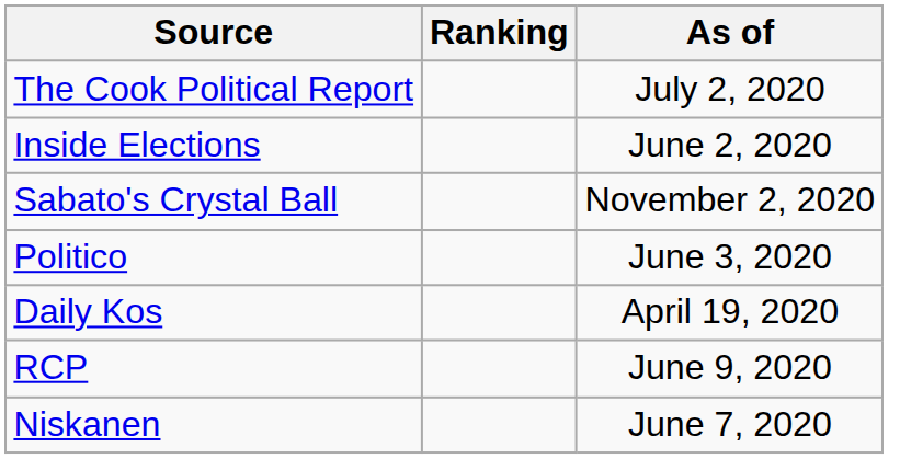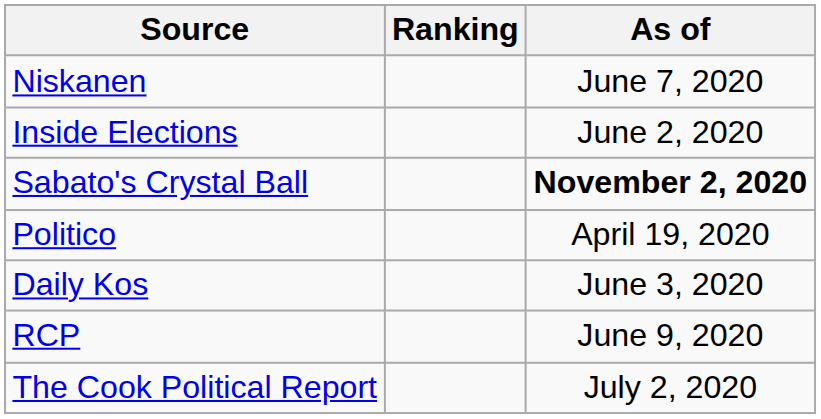rows swapped: The Cook Political Report <-> Niskanen
Sabato's Crystal Ball | As of: normal -> bold
Politico | As of: June 3, 2020 -> April 19, 2020
Daily Kos | As of: April 19, 2020 -> June 3, 2020
